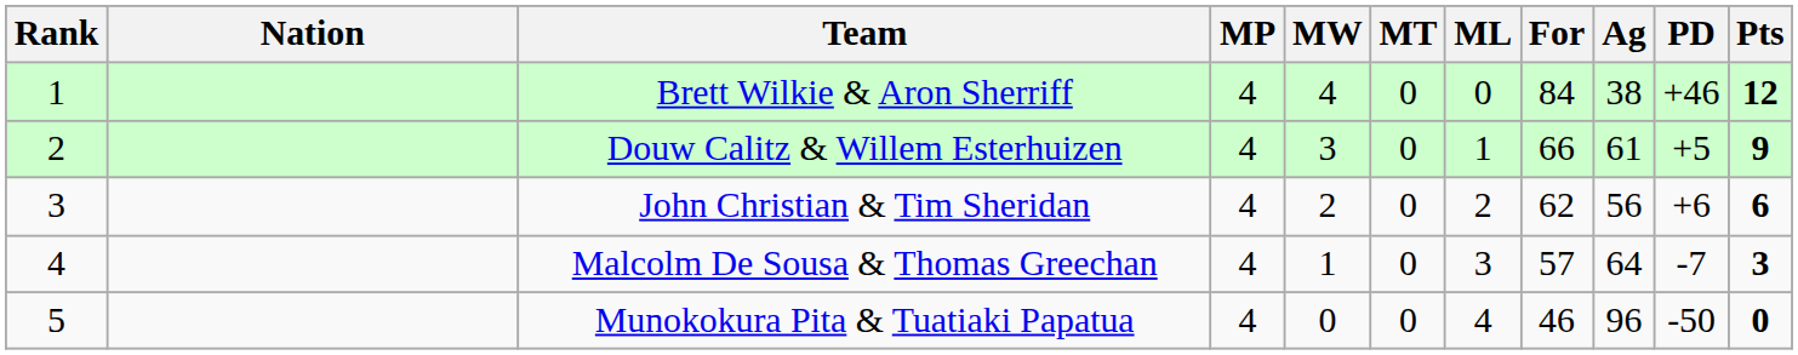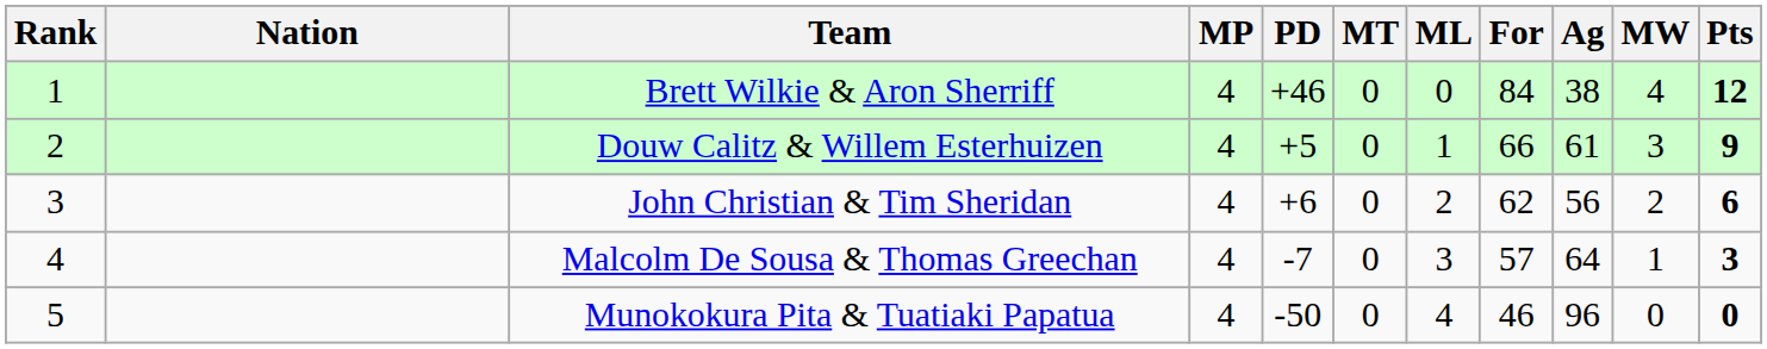columns swapped: MW <-> PD
